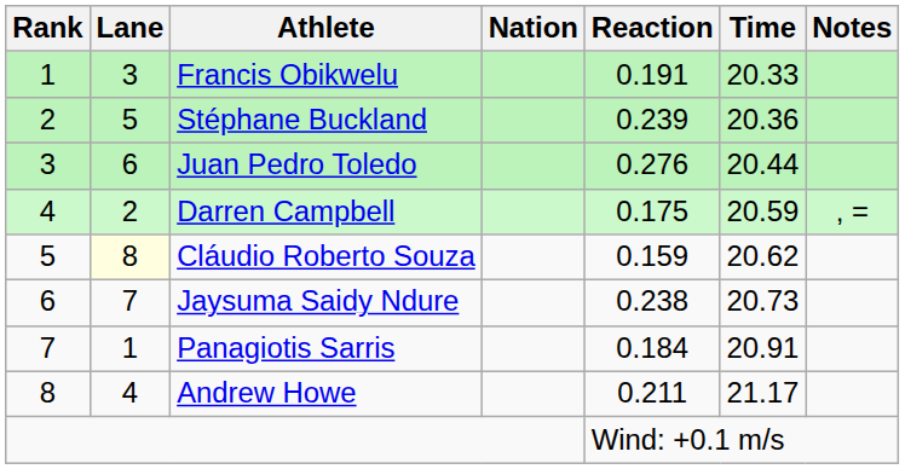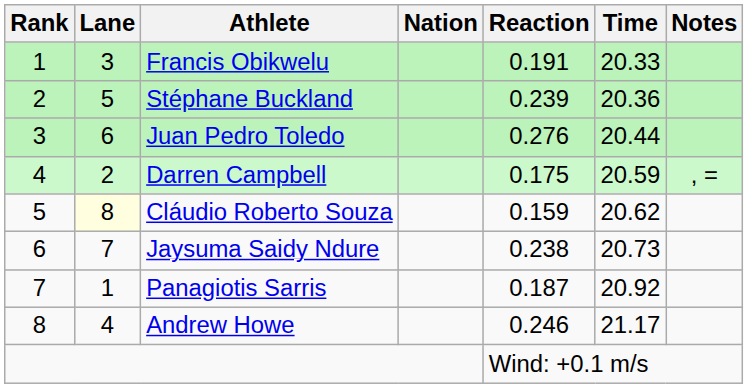Panagiotis Sarris | Reaction: 0.184 -> 0.187
Panagiotis Sarris | Time: 20.91 -> 20.92
Andrew Howe | Reaction: 0.211 -> 0.246
